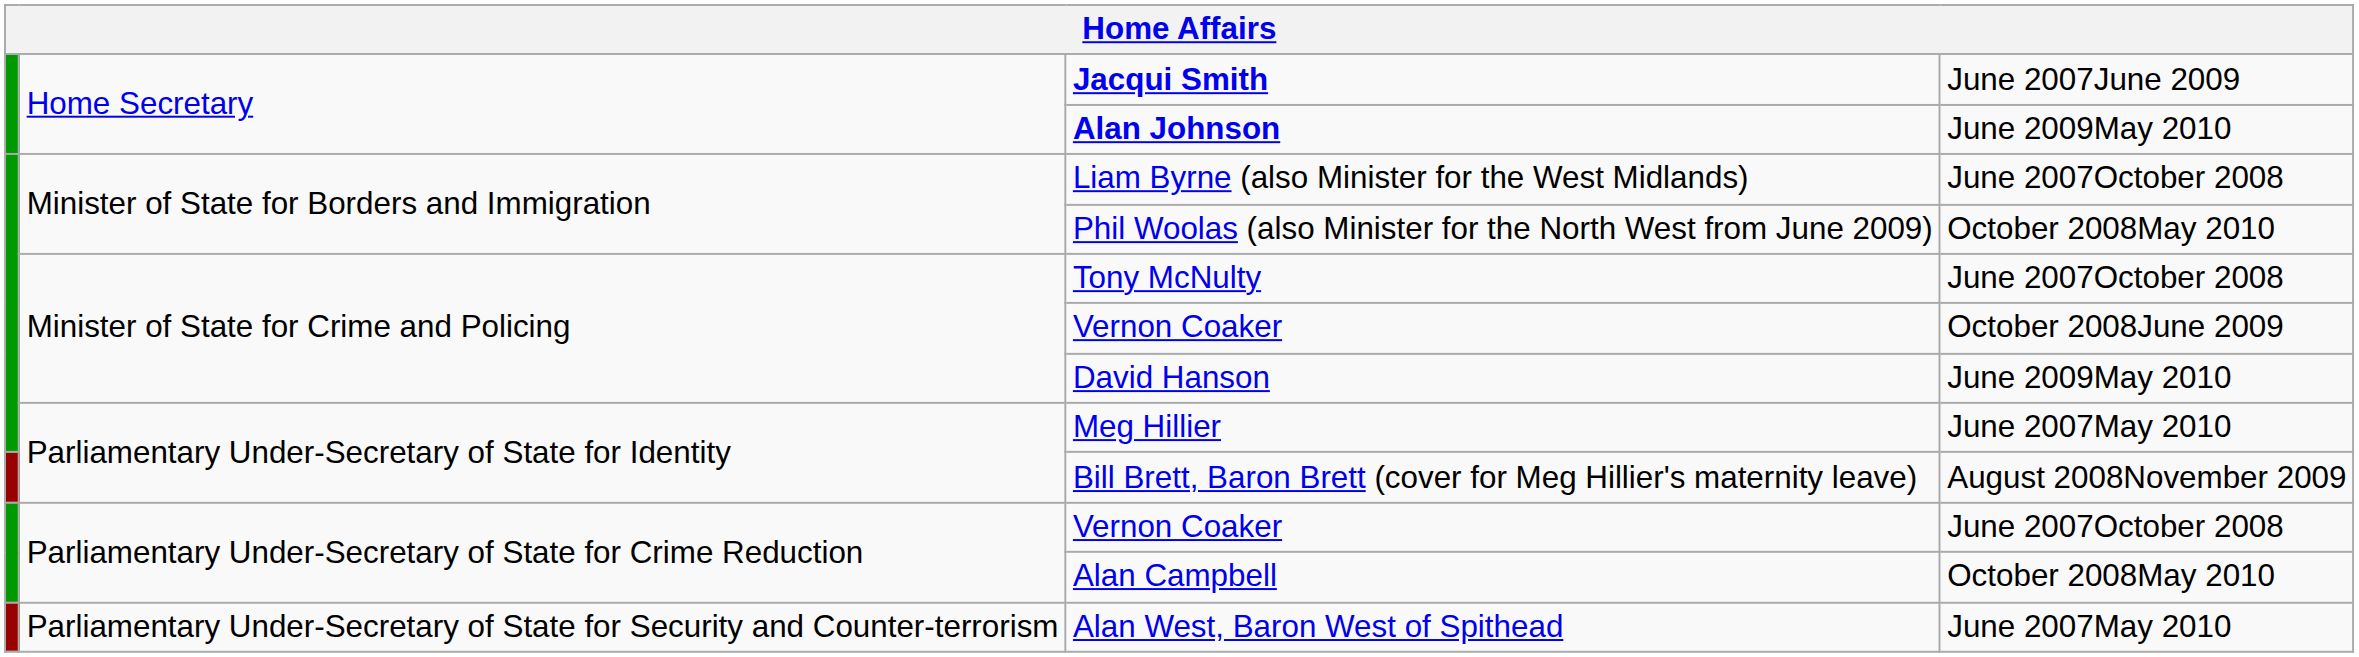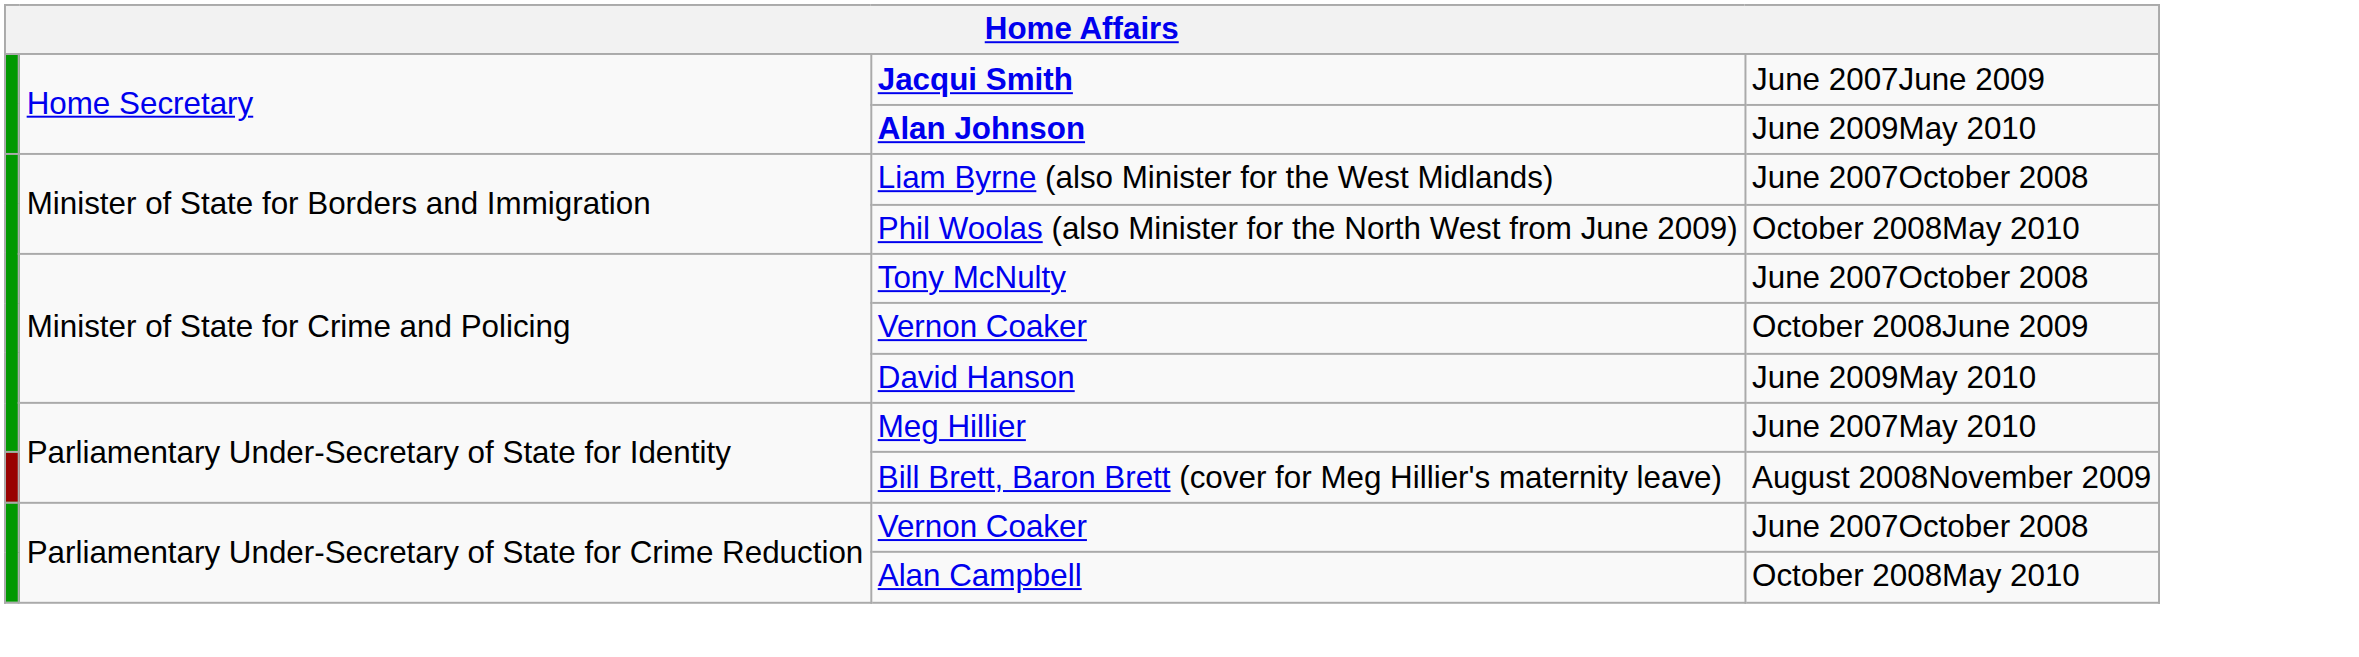- row: Parliamentary Under-Secretary of State for Security and Counter-terrorism | Alan West, Baron West of Spithead | June 2007May 2010
